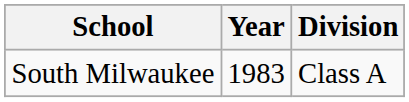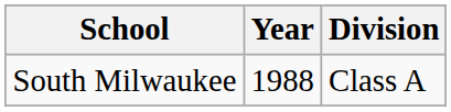South Milwaukee | Year: 1983 -> 1988
